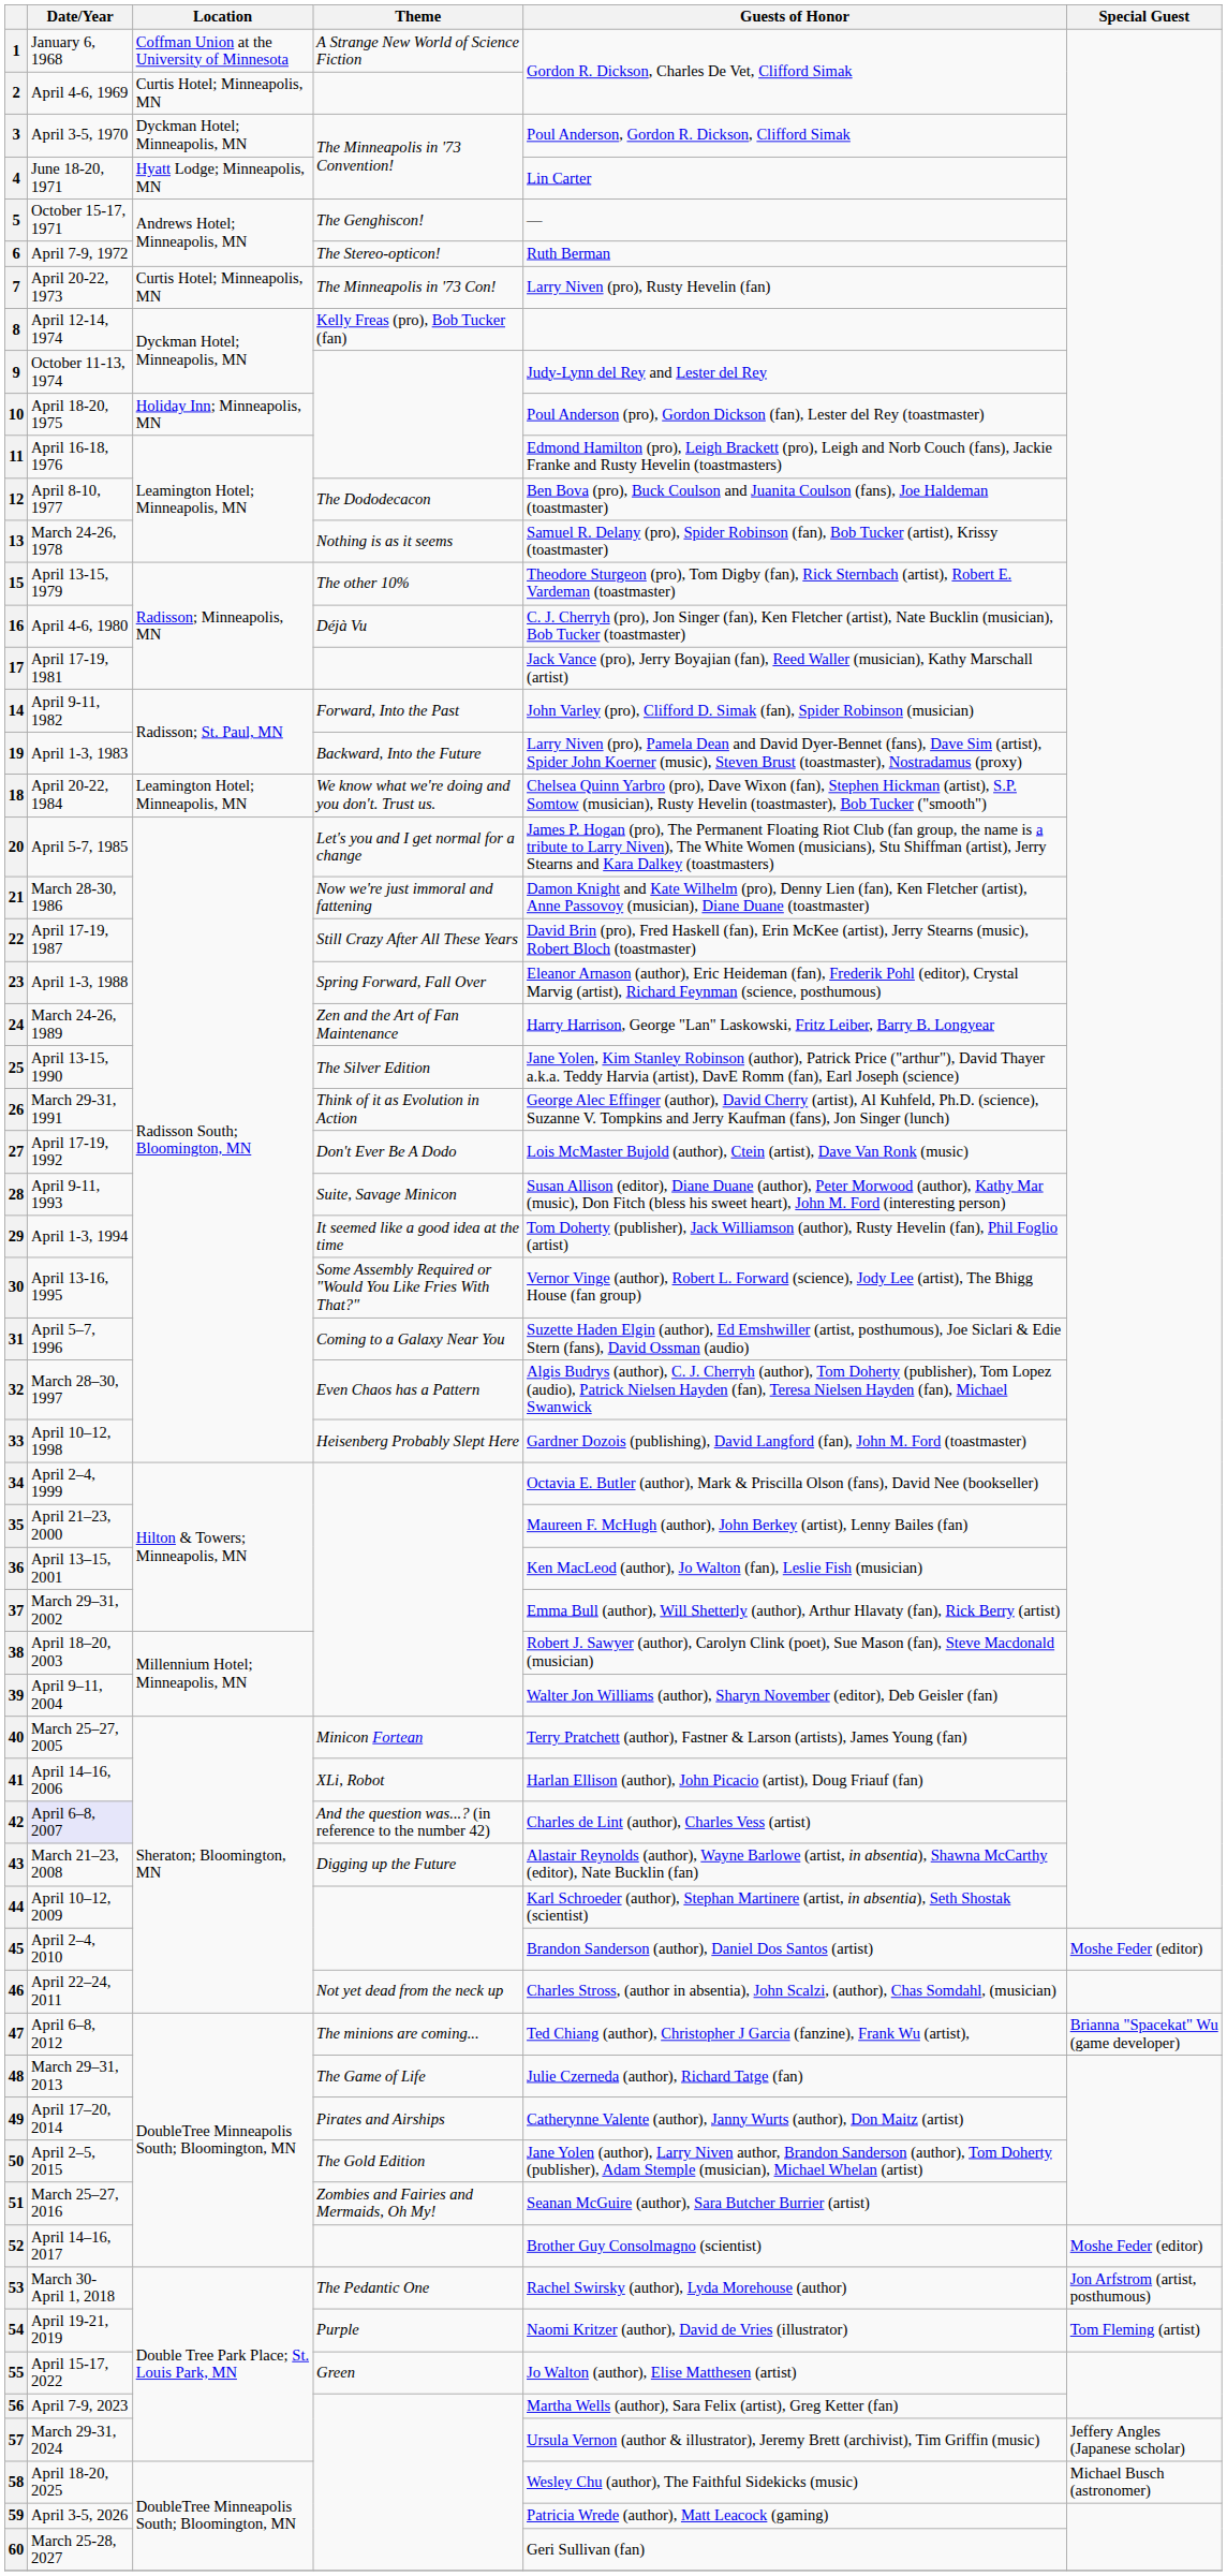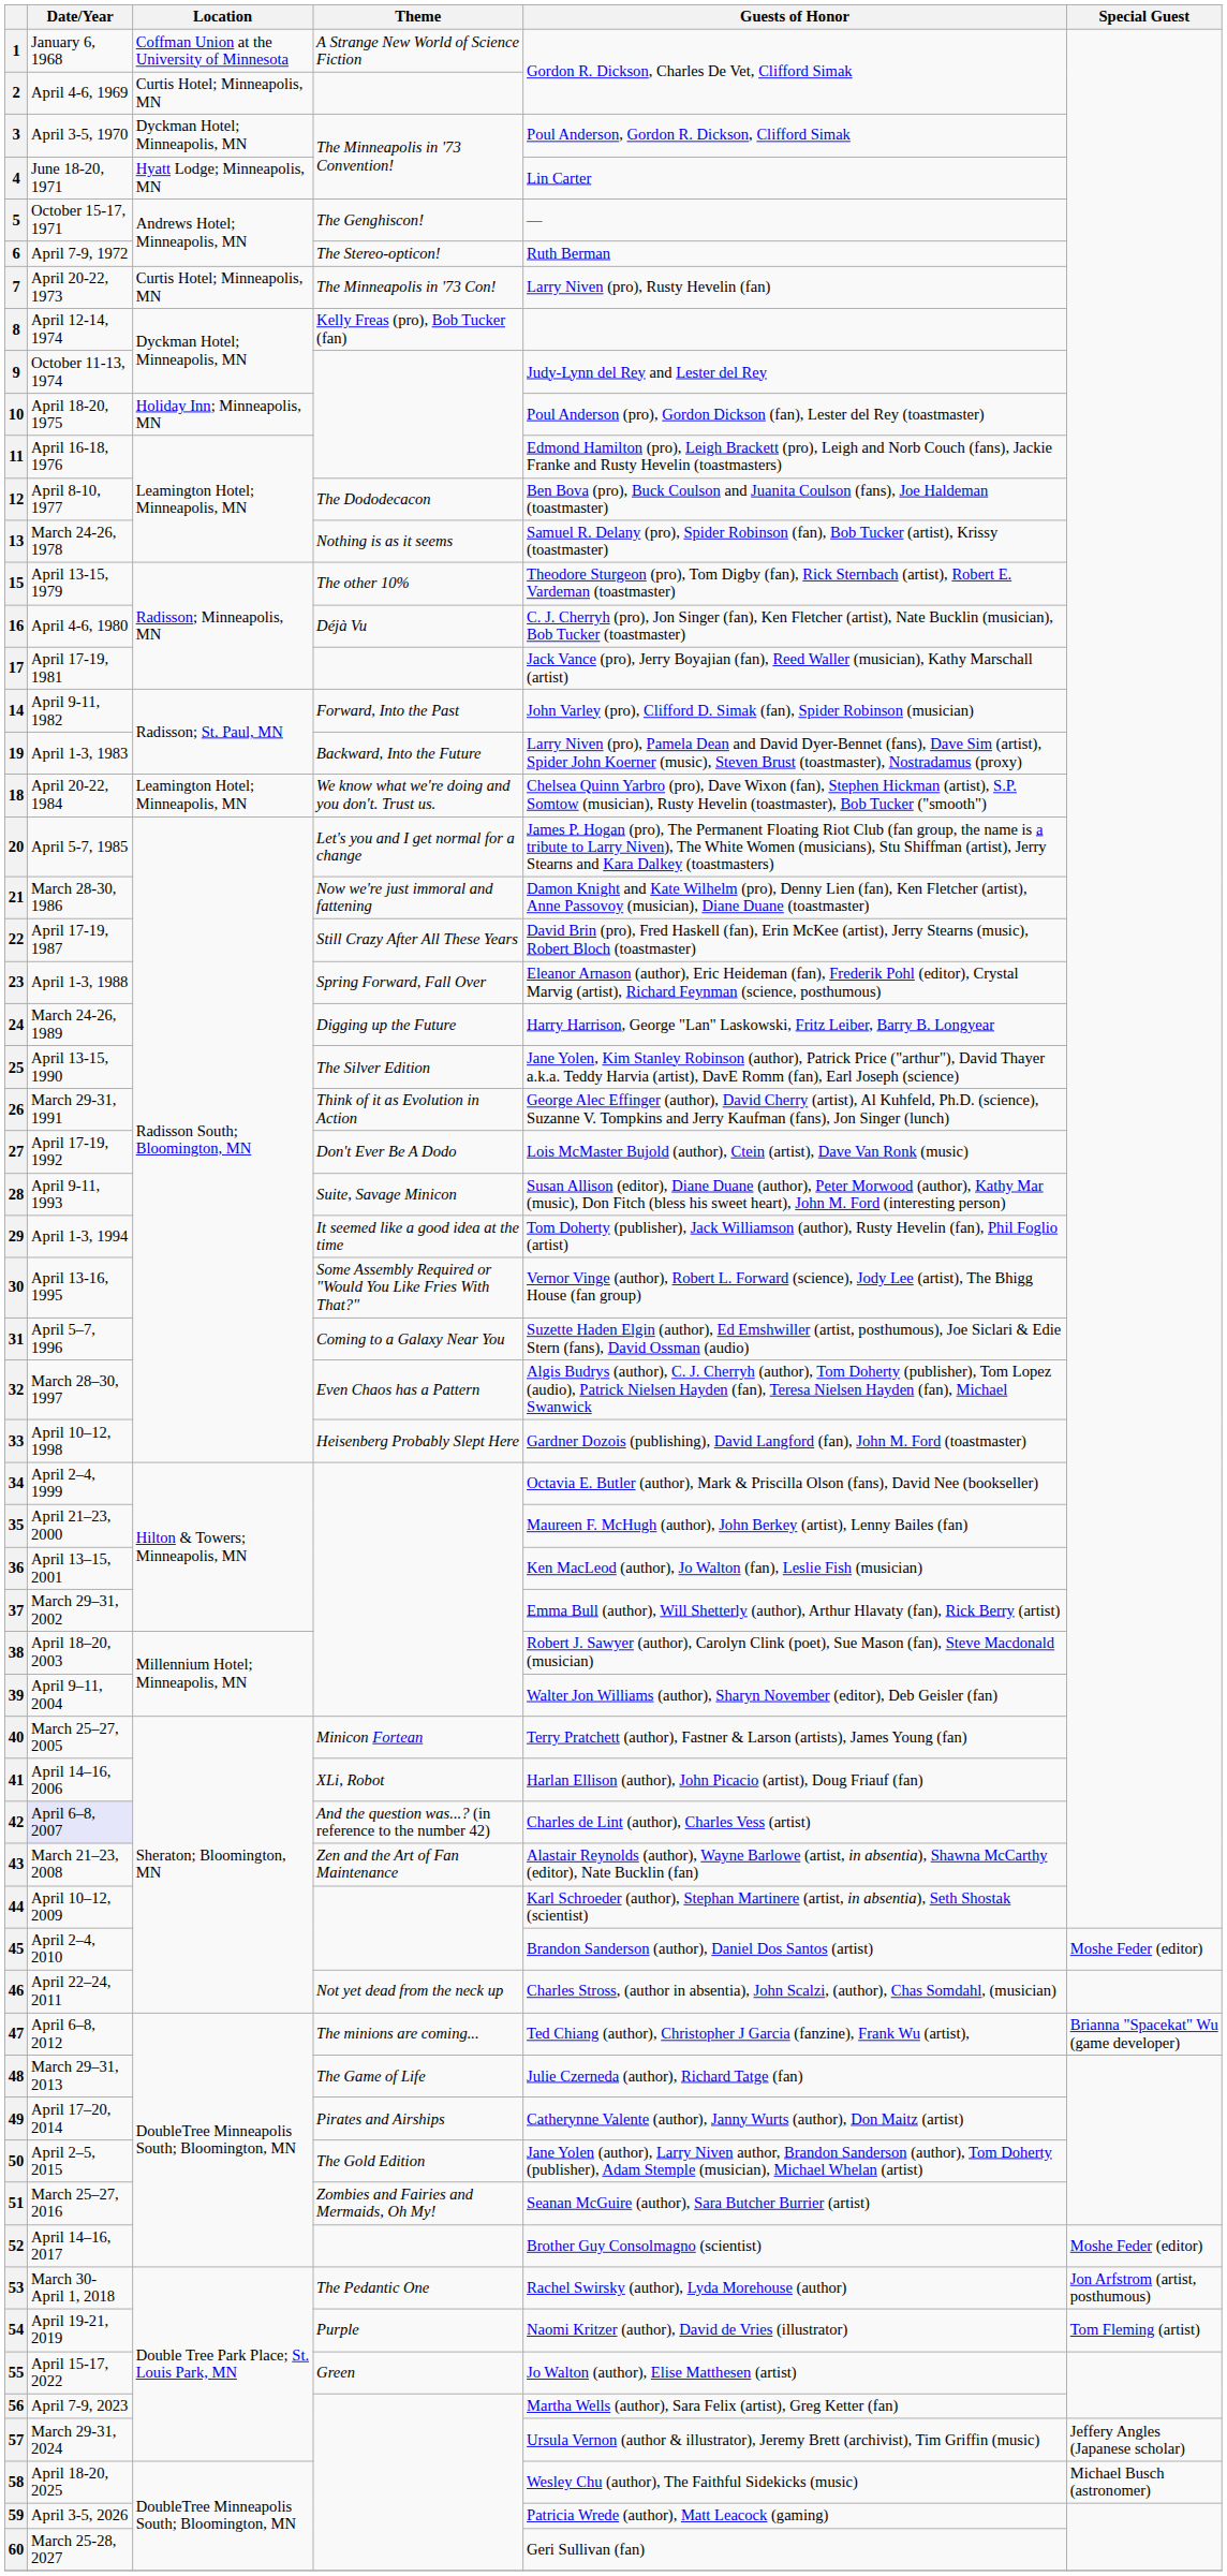24 | Theme: Zen and the Art of Fan Maintenance -> Digging up the Future
43 | Theme: Digging up the Future -> Zen and the Art of Fan Maintenance
